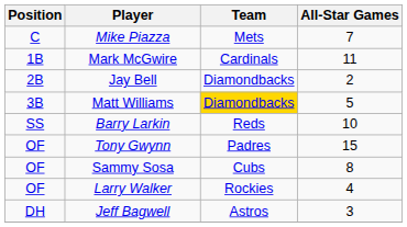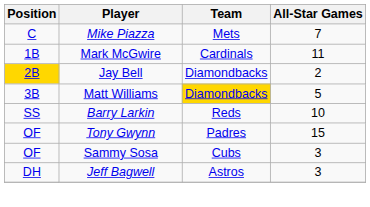Jay Bell | Position: no background -> gold background
Sammy Sosa | All-Star Games: 8 -> 3
- row: OF | Larry Walker | Rockies | 4
